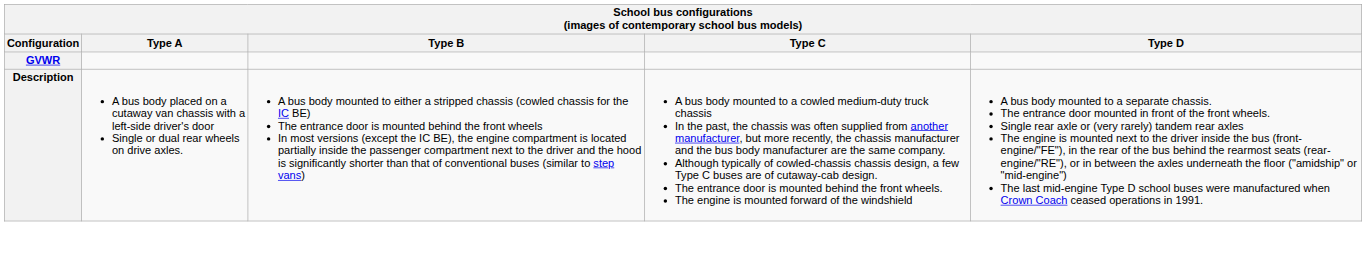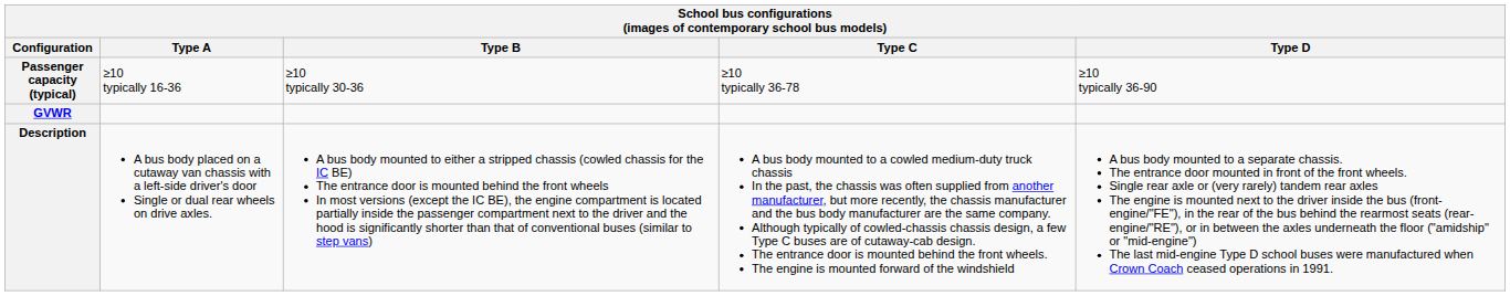+ row: Passenger capacity (typical) | ≥10 typically 16-36 | ≥10 typically 30-36 | ≥10 typically 36-78 | ≥10 typically 36-90
